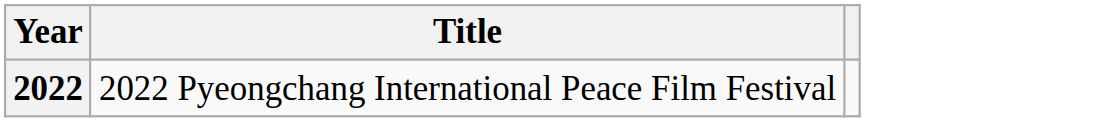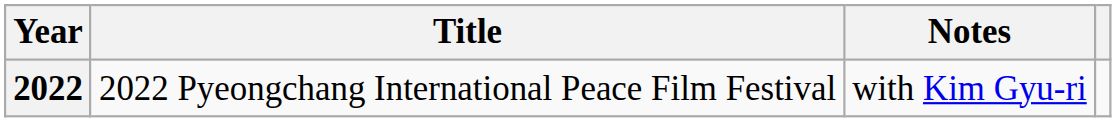+ column: Notes | with Kim Gyu-ri
